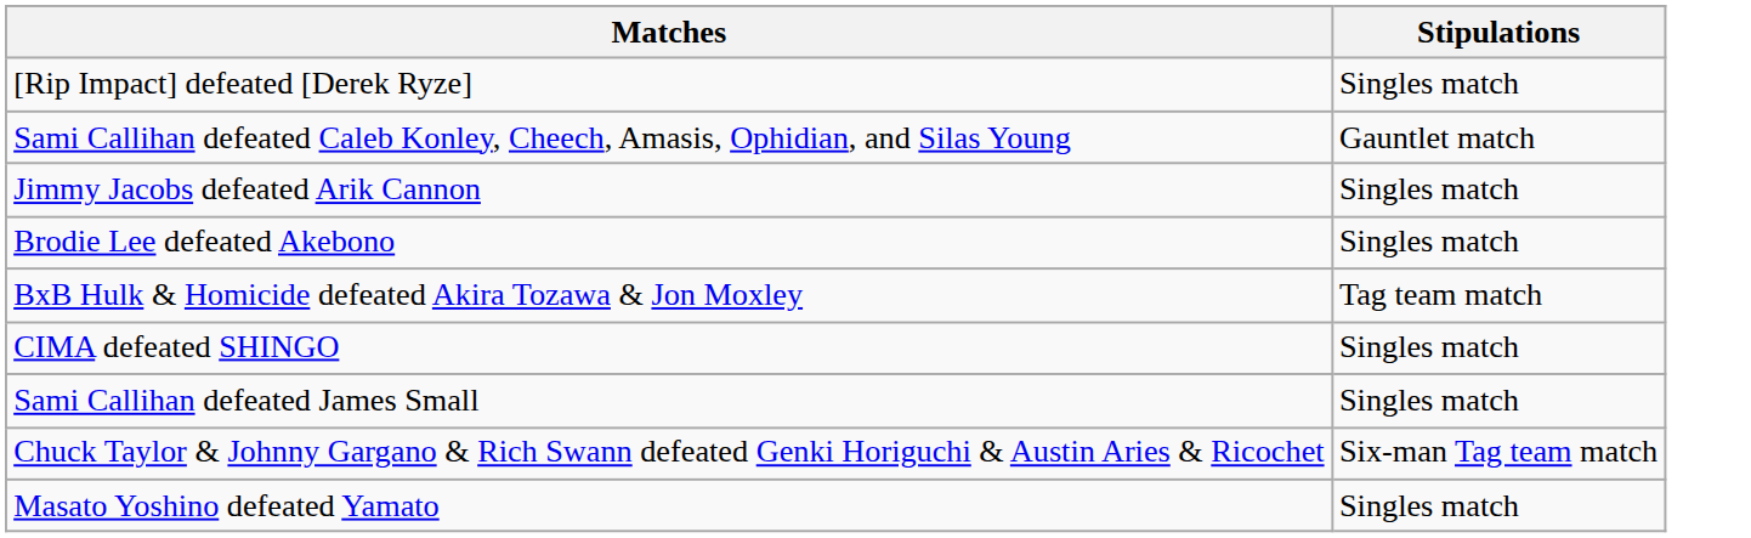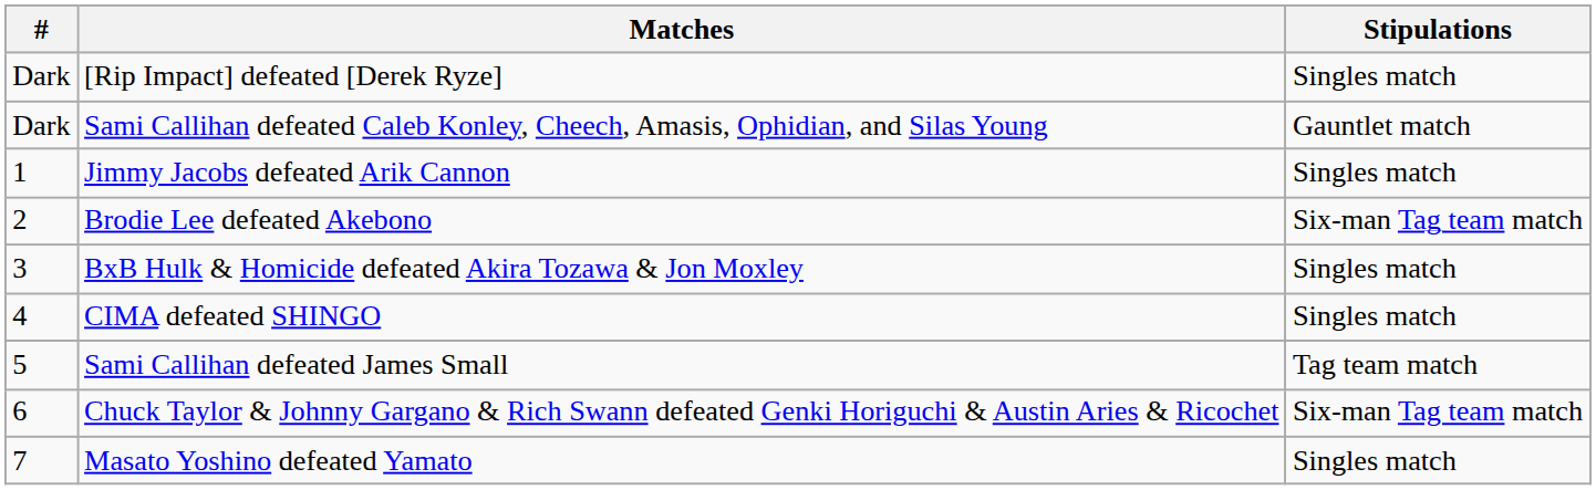+ column: # | Dark | Dark | 1 | 2 | 3 | 4 | 5 | 6 | 7
Brodie Lee defeated Akebono | Stipulations: Singles match -> Six-man Tag team match
BxB Hulk & Homicide defeated Akira Tozawa & Jon Moxley | Stipulations: Tag team match -> Singles match
Sami Callihan defeated James Small | Stipulations: Singles match -> Tag team match
